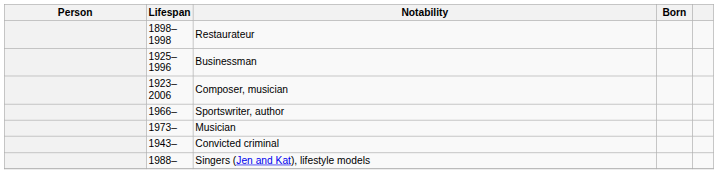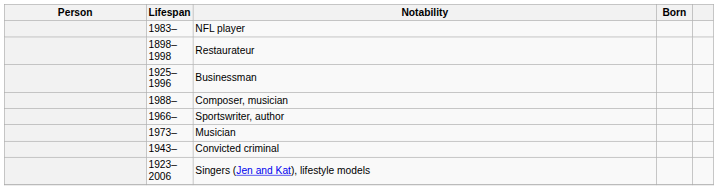+ row: 1983– | NFL player
Composer, musician | Lifespan: 1923–2006 -> 1988–
Singers (Jen and Kat), lifestyle models | Lifespan: 1988– -> 1923–2006
